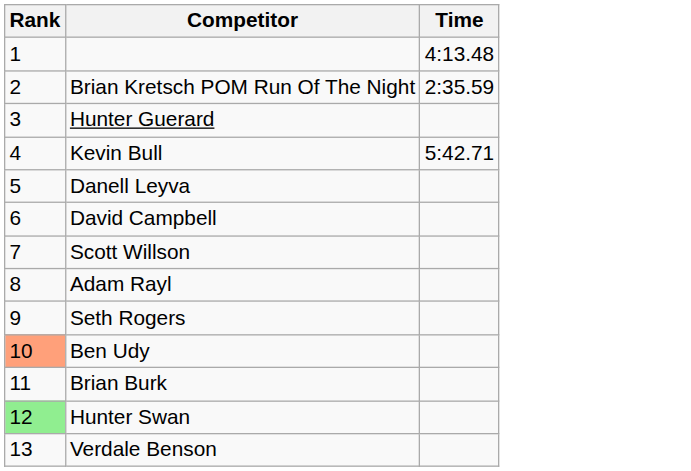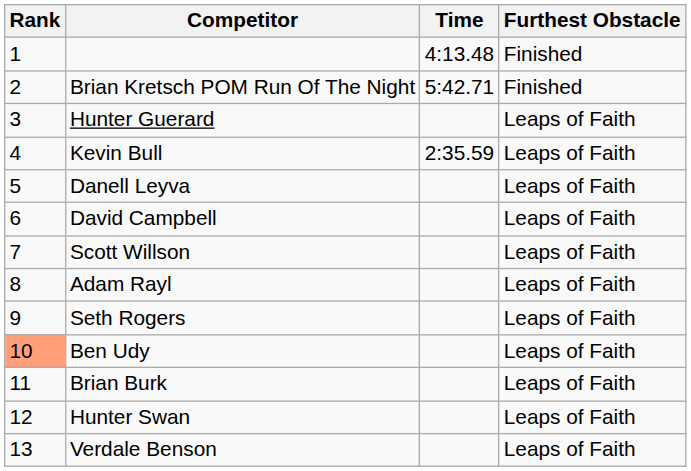+ column: Furthest Obstacle | Finished | Finished | Leaps of Faith | Leaps of Faith | Leaps of Faith | Leaps of Faith | Leaps of Faith | Leaps of Faith | Leaps of Faith | Leaps of Faith | Leaps of Faith | Leaps of Faith | Leaps of Faith
Brian Kretsch POM Run Of The Night | Time: 2:35.59 -> 5:42.71
Kevin Bull | Time: 5:42.71 -> 2:35.59
Hunter Swan | Rank: lightgreen background -> no background
